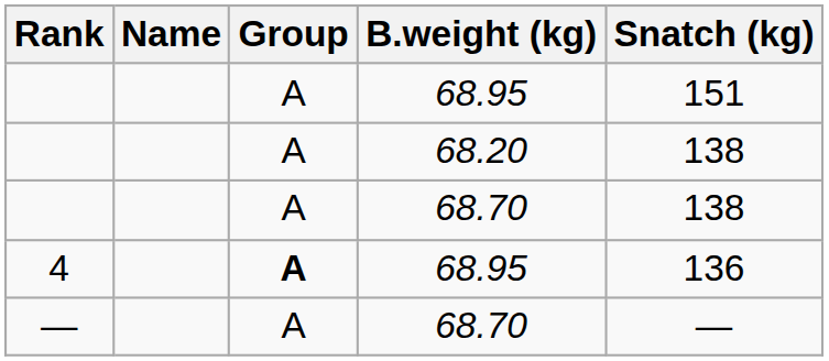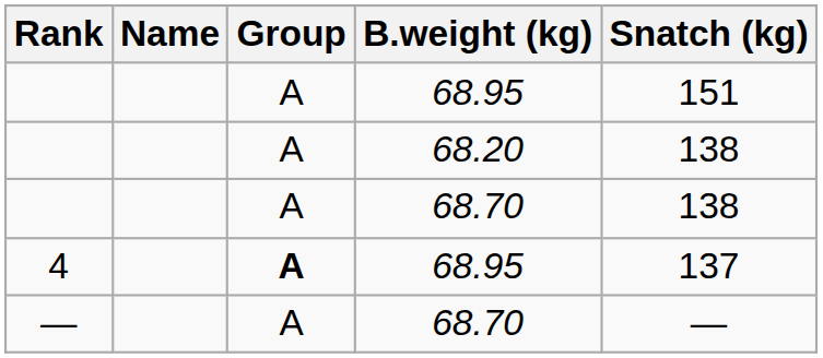4 | Snatch (kg): 136 -> 137
